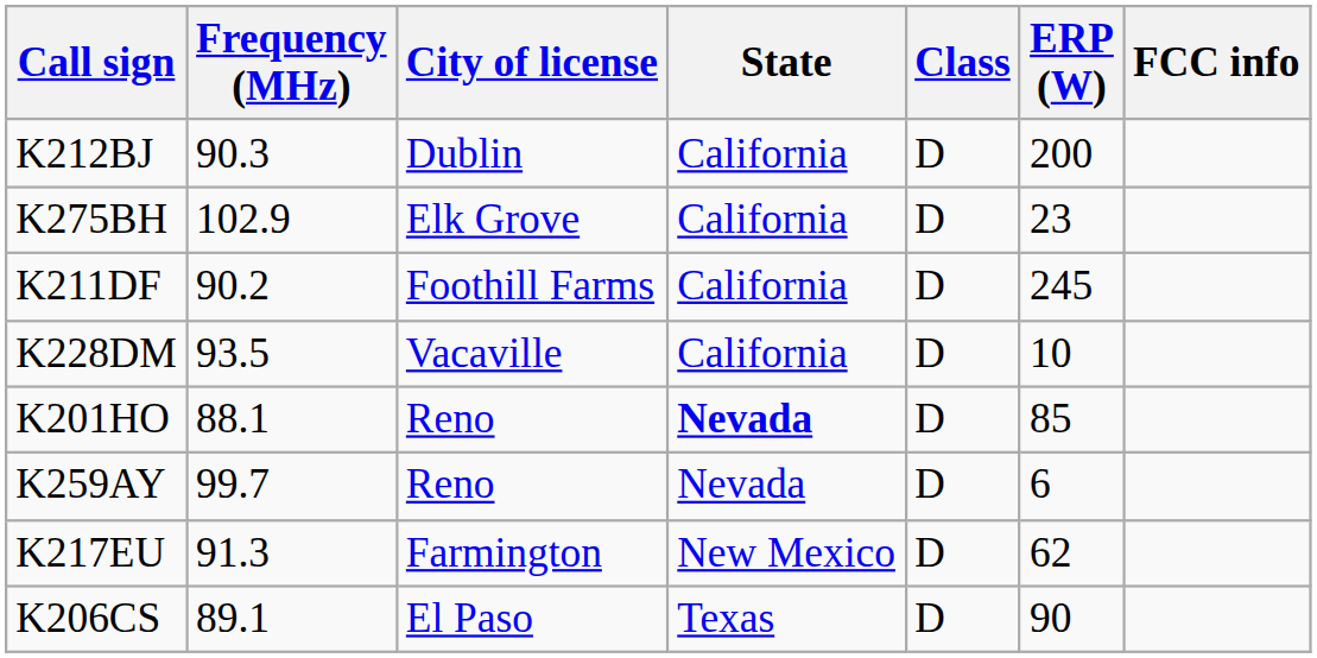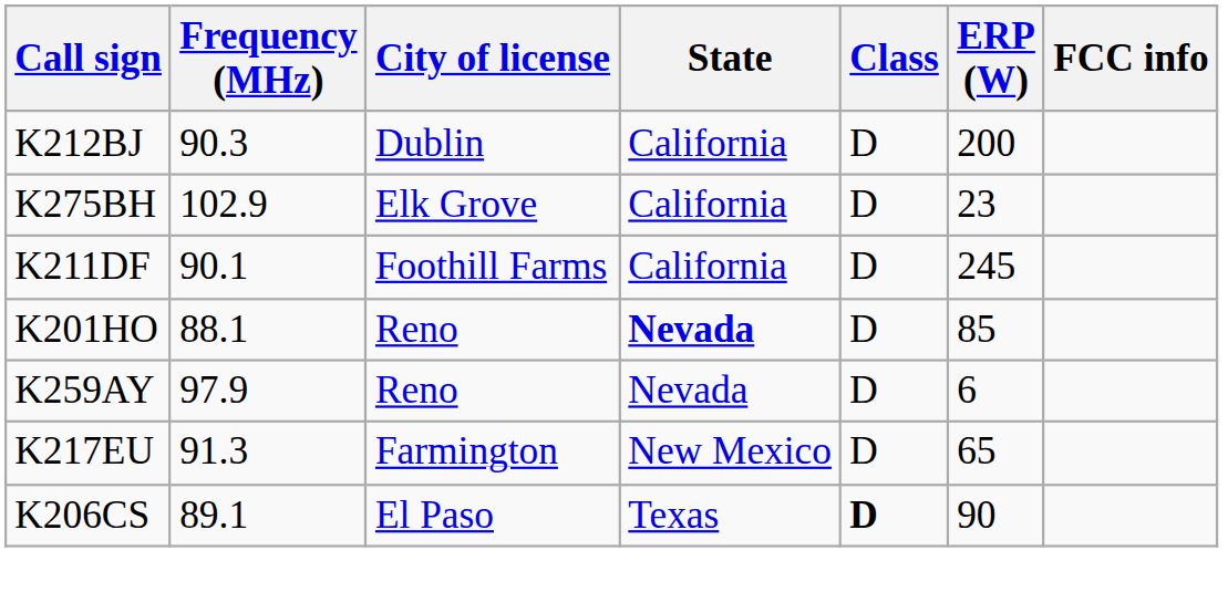K211DF | Frequency (MHz): 90.2 -> 90.1
- row: K228DM | 93.5 | Vacaville | California | D | 10
K259AY | Frequency (MHz): 99.7 -> 97.9
K217EU | ERP (W): 62 -> 65
K206CS | Class: normal -> bold
